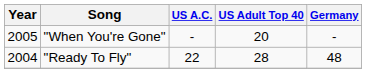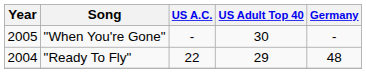"When You're Gone" | US Adult Top 40: 20 -> 30
"Ready To Fly" | US Adult Top 40: 28 -> 29
